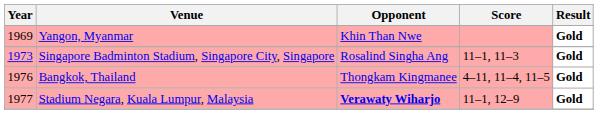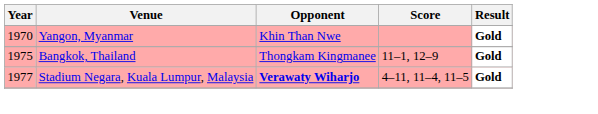Yangon, Myanmar | Year: 1969 -> 1970
- row: 1973 | Singapore Badminton Stadium, Singapore City, Singapore | Rosalind Singha Ang | 11–1, 11–3 | Gold
Bangkok, Thailand | Year: 1976 -> 1975
Bangkok, Thailand | Score: 4–11, 11–4, 11–5 -> 11–1, 12–9
Stadium Negara, Kuala Lumpur, Malaysia | Score: 11–1, 12–9 -> 4–11, 11–4, 11–5
